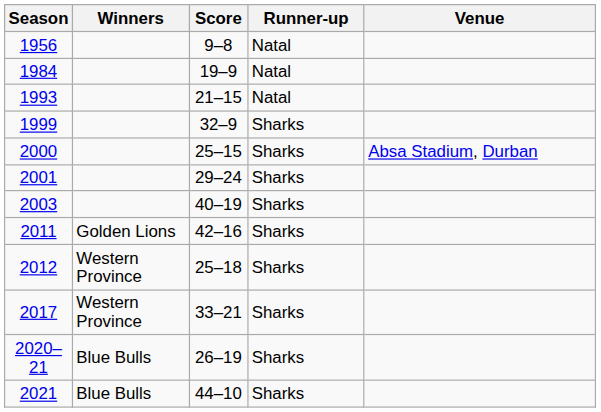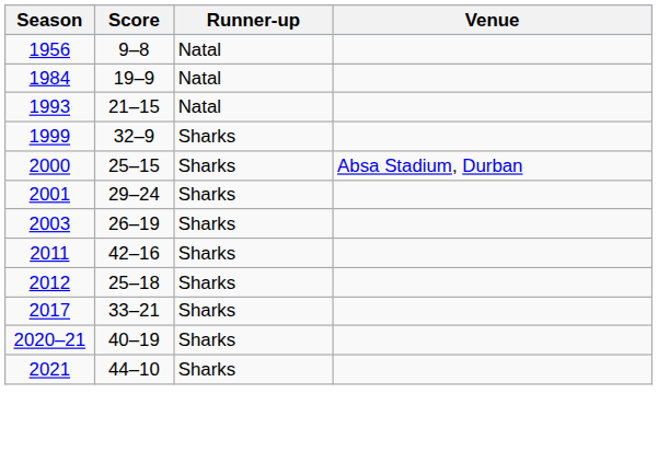- column: Winners | Golden Lions | Western Province | Western Province | Blue Bulls | Blue Bulls
2003 | Score: 40–19 -> 26–19
2020–21 | Score: 26–19 -> 40–19
